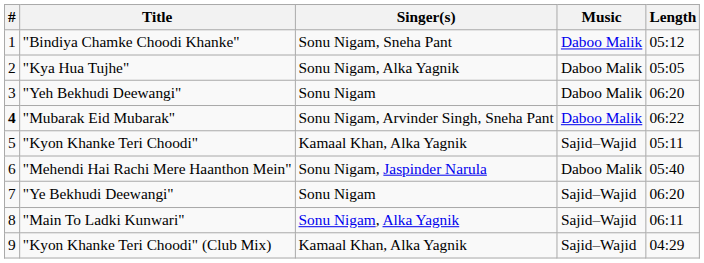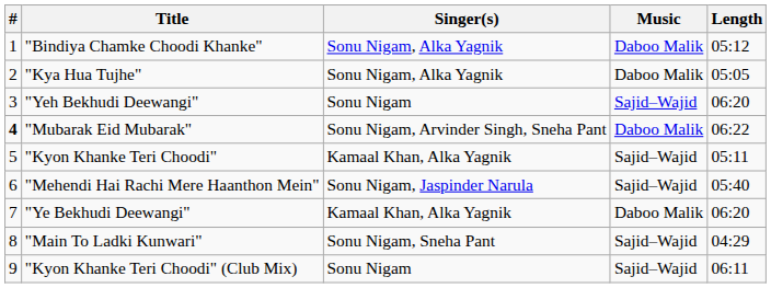"Bindiya Chamke Choodi Khanke" | Singer(s): Sonu Nigam, Sneha Pant -> Sonu Nigam, Alka Yagnik
"Yeh Bekhudi Deewangi" | Music: Daboo Malik -> Sajid–Wajid
"Mehendi Hai Rachi Mere Haanthon Mein" | Music: Daboo Malik -> Sajid–Wajid
"Ye Bekhudi Deewangi" | Singer(s): Sonu Nigam -> Kamaal Khan, Alka Yagnik
"Ye Bekhudi Deewangi" | Music: Sajid–Wajid -> Daboo Malik
"Main To Ladki Kunwari" | Singer(s): Sonu Nigam, Alka Yagnik -> Sonu Nigam, Sneha Pant
"Main To Ladki Kunwari" | Length: 06:11 -> 04:29
"Kyon Khanke Teri Choodi" (Club Mix) | Singer(s): Kamaal Khan, Alka Yagnik -> Sonu Nigam
"Kyon Khanke Teri Choodi" (Club Mix) | Length: 04:29 -> 06:11
